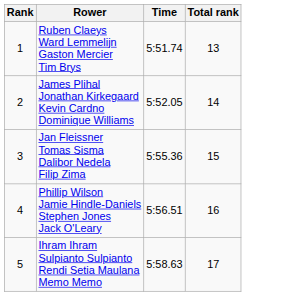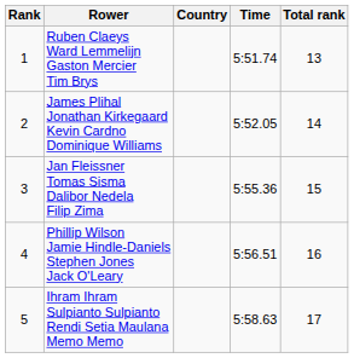+ column: Country
